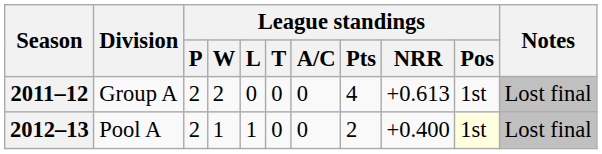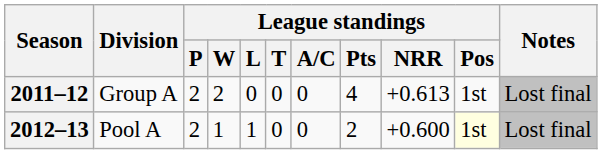2012–13 | League standings / NRR: +0.400 -> +0.600
